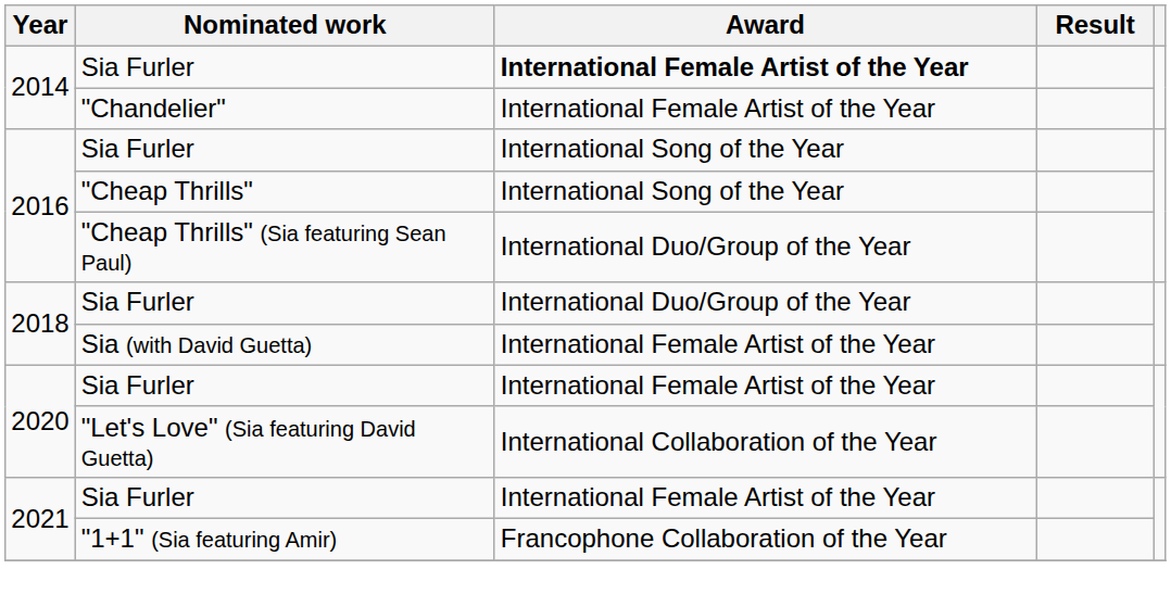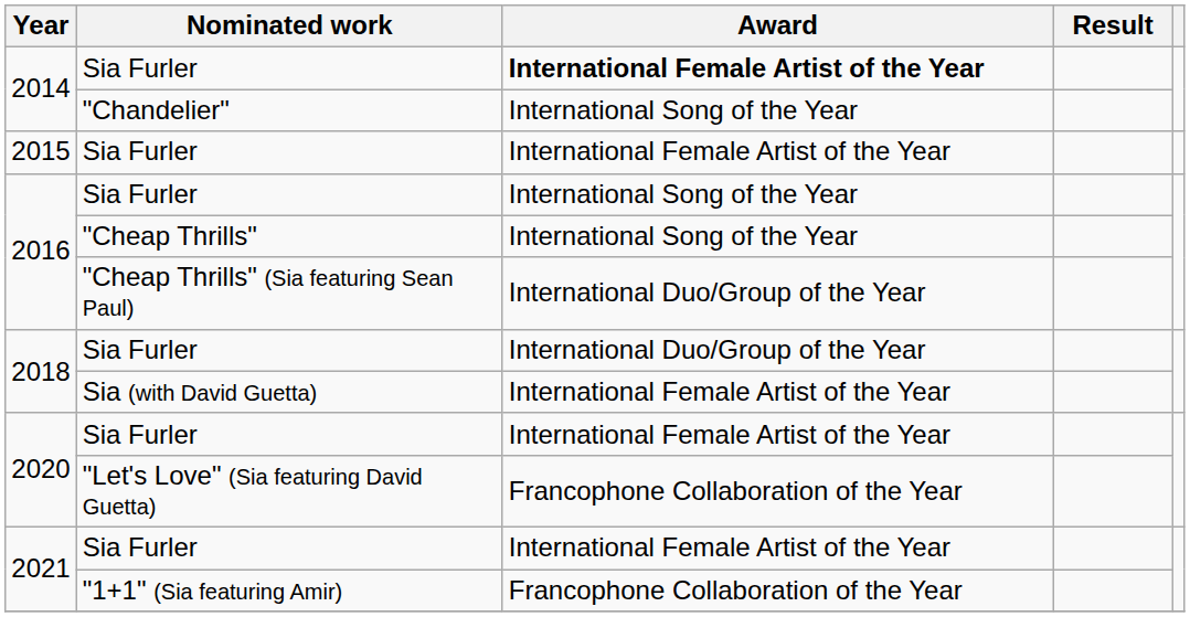"Chandelier" | Award: International Female Artist of the Year -> International Song of the Year
+ row: 2015 | Sia Furler | International Female Artist of the Year
"Let's Love" (Sia featuring David Guetta) | Award: International Collaboration of the Year -> Francophone Collaboration of the Year
